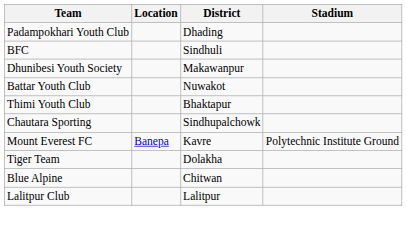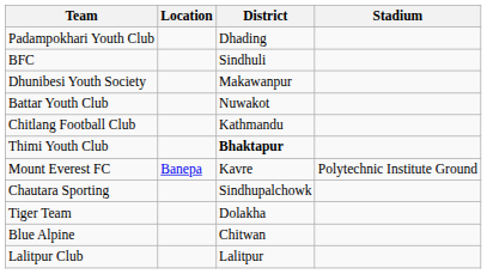+ row: Chitlang Football Club | Kathmandu
Thimi Youth Club | District: normal -> bold
rows swapped: Mount Everest FC <-> Chautara Sporting
